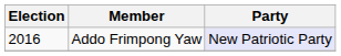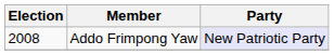Addo Frimpong Yaw | Election: 2016 -> 2008
